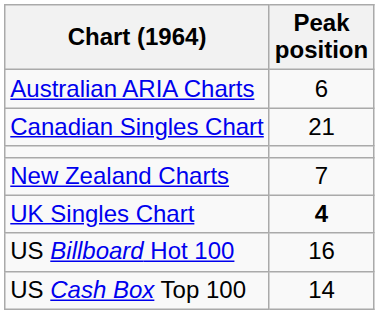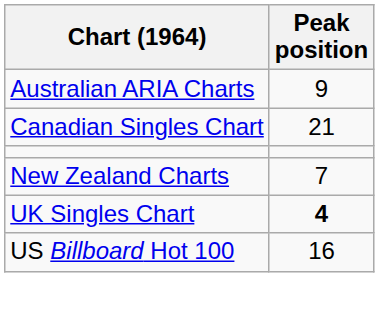Australian ARIA Charts | Peak position: 6 -> 9
- row: US Cash Box Top 100 | 14
